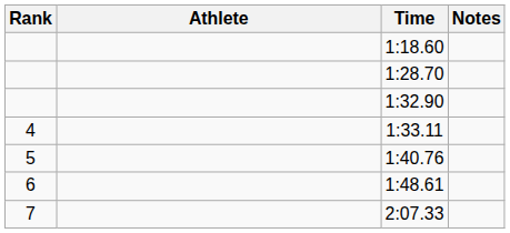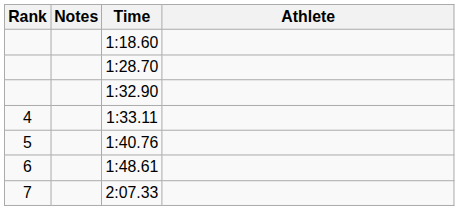columns swapped: Athlete <-> Notes
